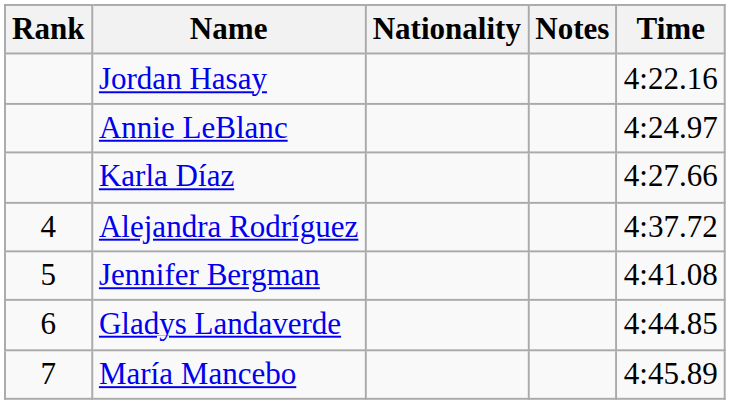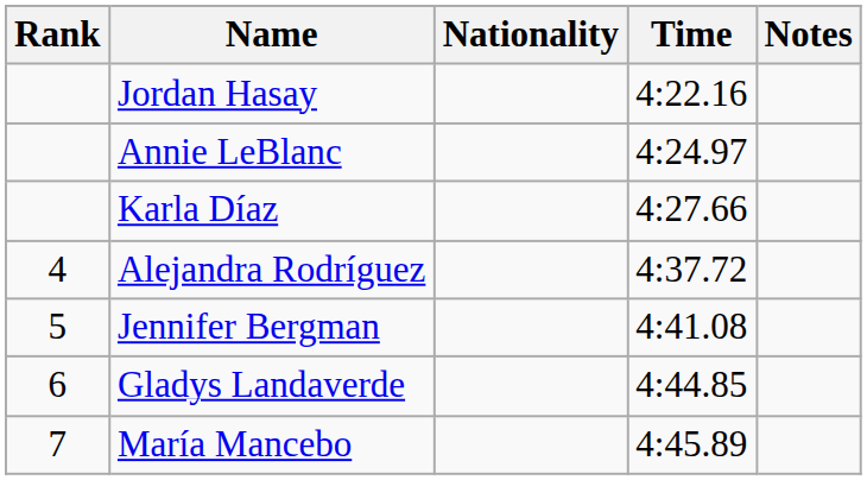columns swapped: Time <-> Notes
